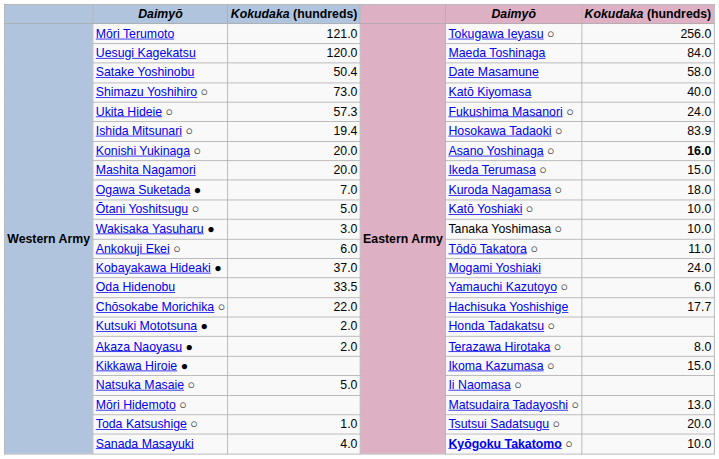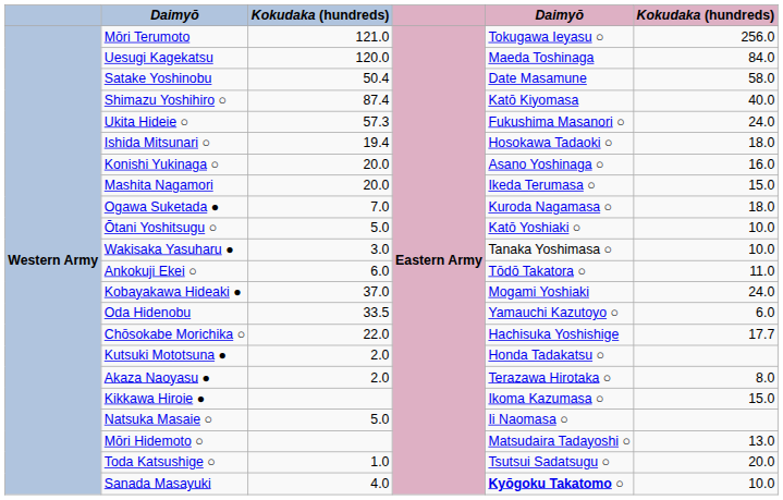Shimazu Yoshihiro ○ | column 3: 73.0 -> 87.4
Ishida Mitsunari ○ | column 6: 83.9 -> 18.0
Konishi Yukinaga ○ | column 6: bold -> normal
